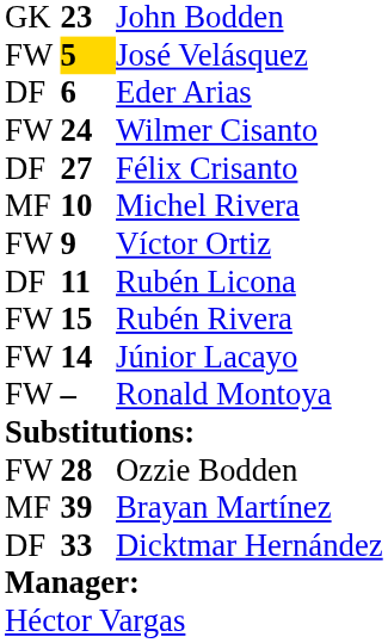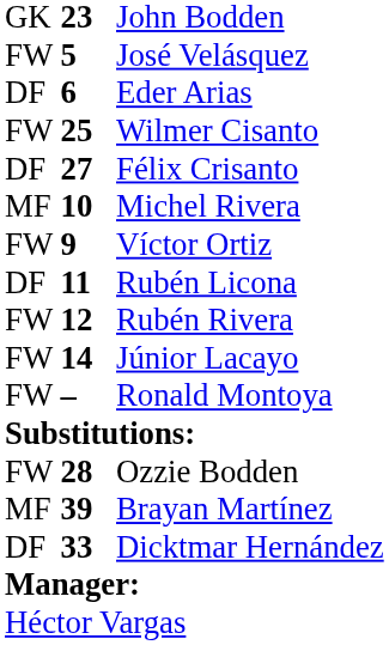José Velásquez | column 2: gold background -> no background
Wilmer Cisanto | column 2: 24 -> 25
Rubén Rivera | column 2: 15 -> 12
